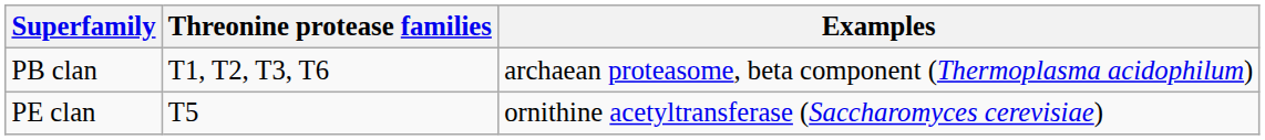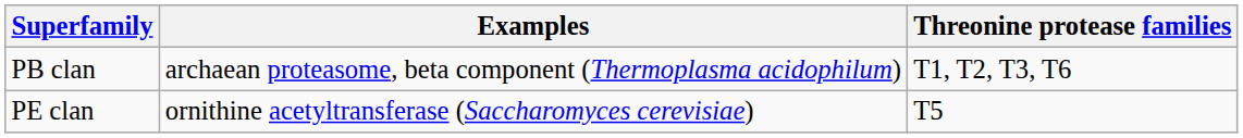columns swapped: Threonine protease families <-> Examples
